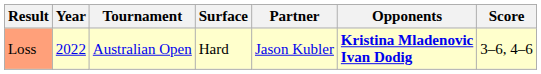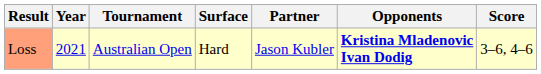Loss | Year: 2022 -> 2021
